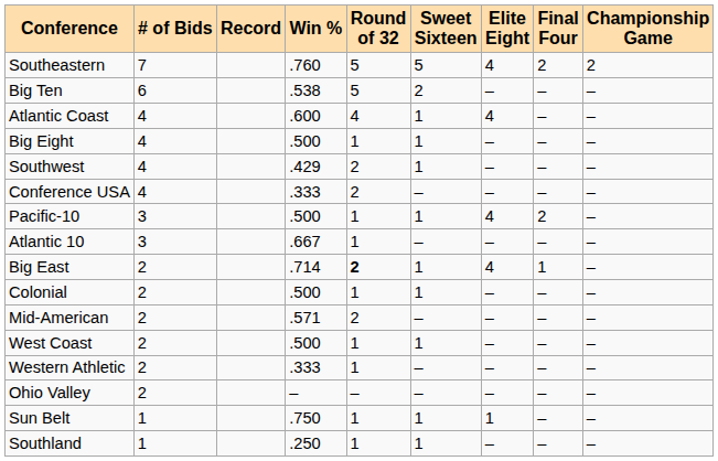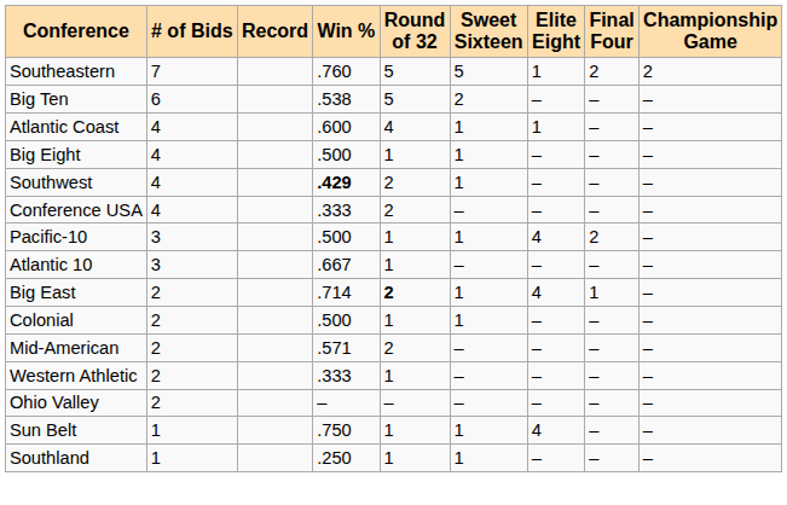Southeastern | Elite Eight: 4 -> 1
Atlantic Coast | Elite Eight: 4 -> 1
Southwest | Win %: normal -> bold
- row: West Coast | 2 | .500 | 1 | 1 | – | – | –
Sun Belt | Elite Eight: 1 -> 4
